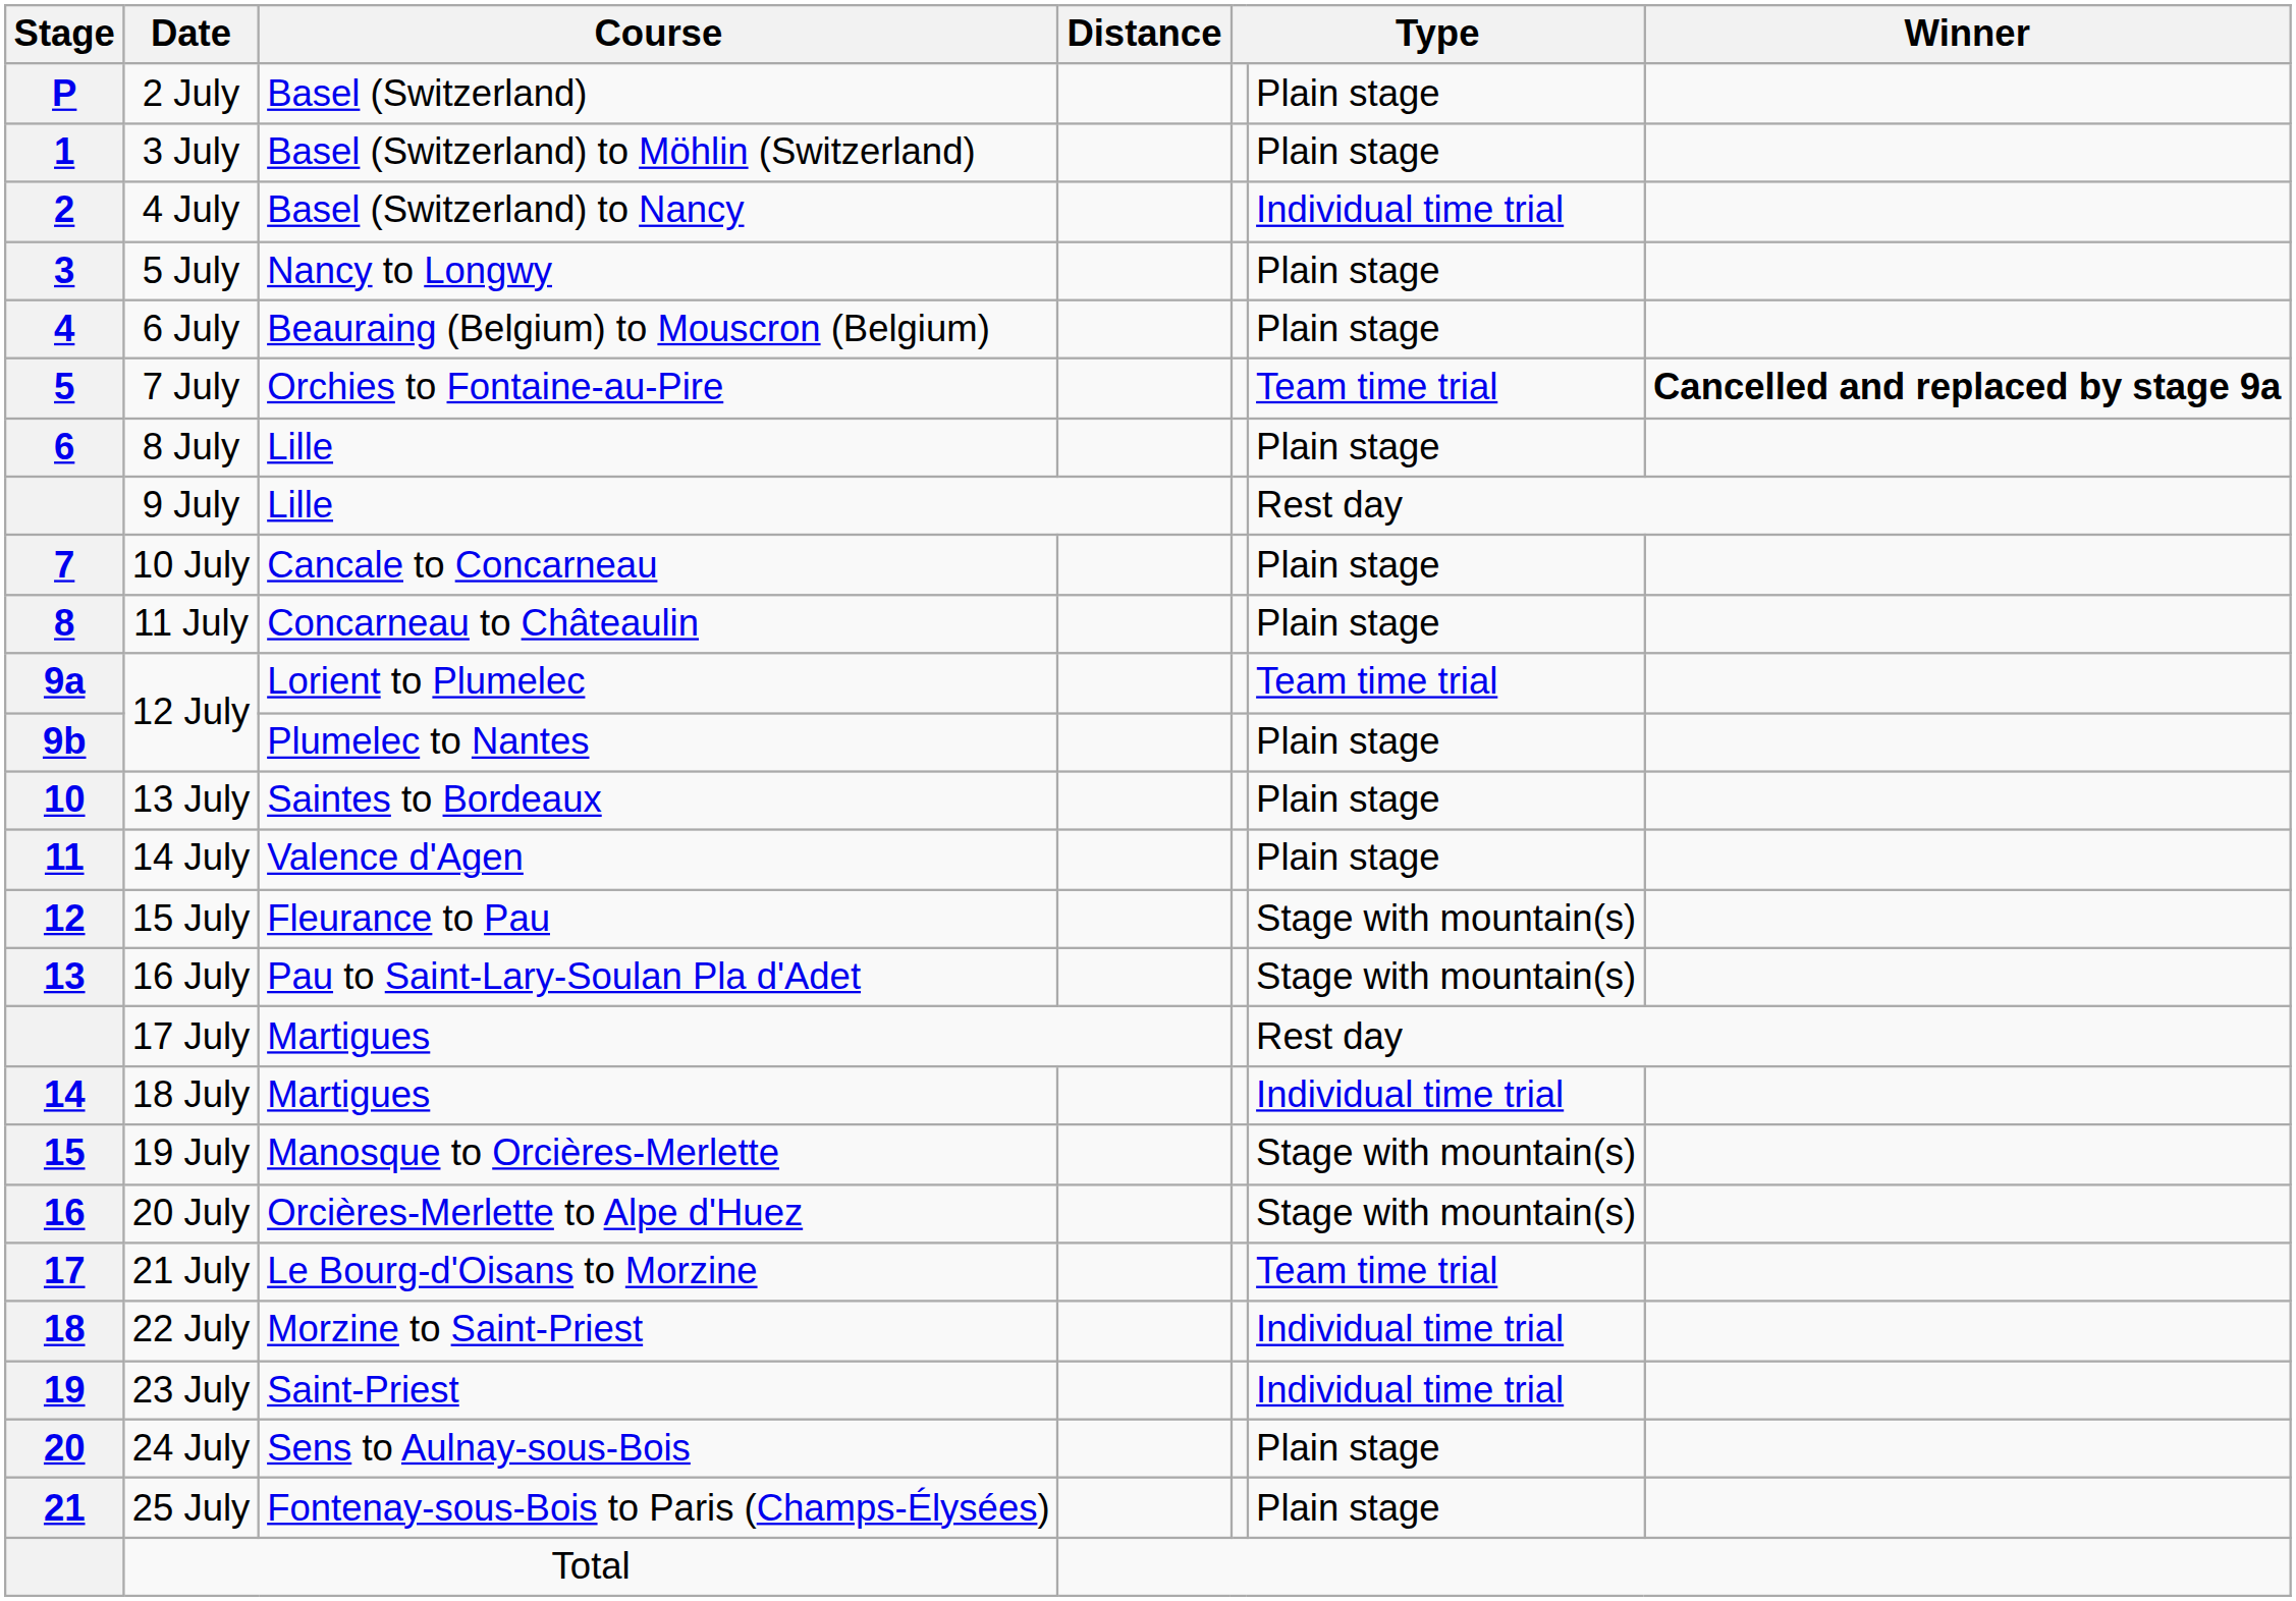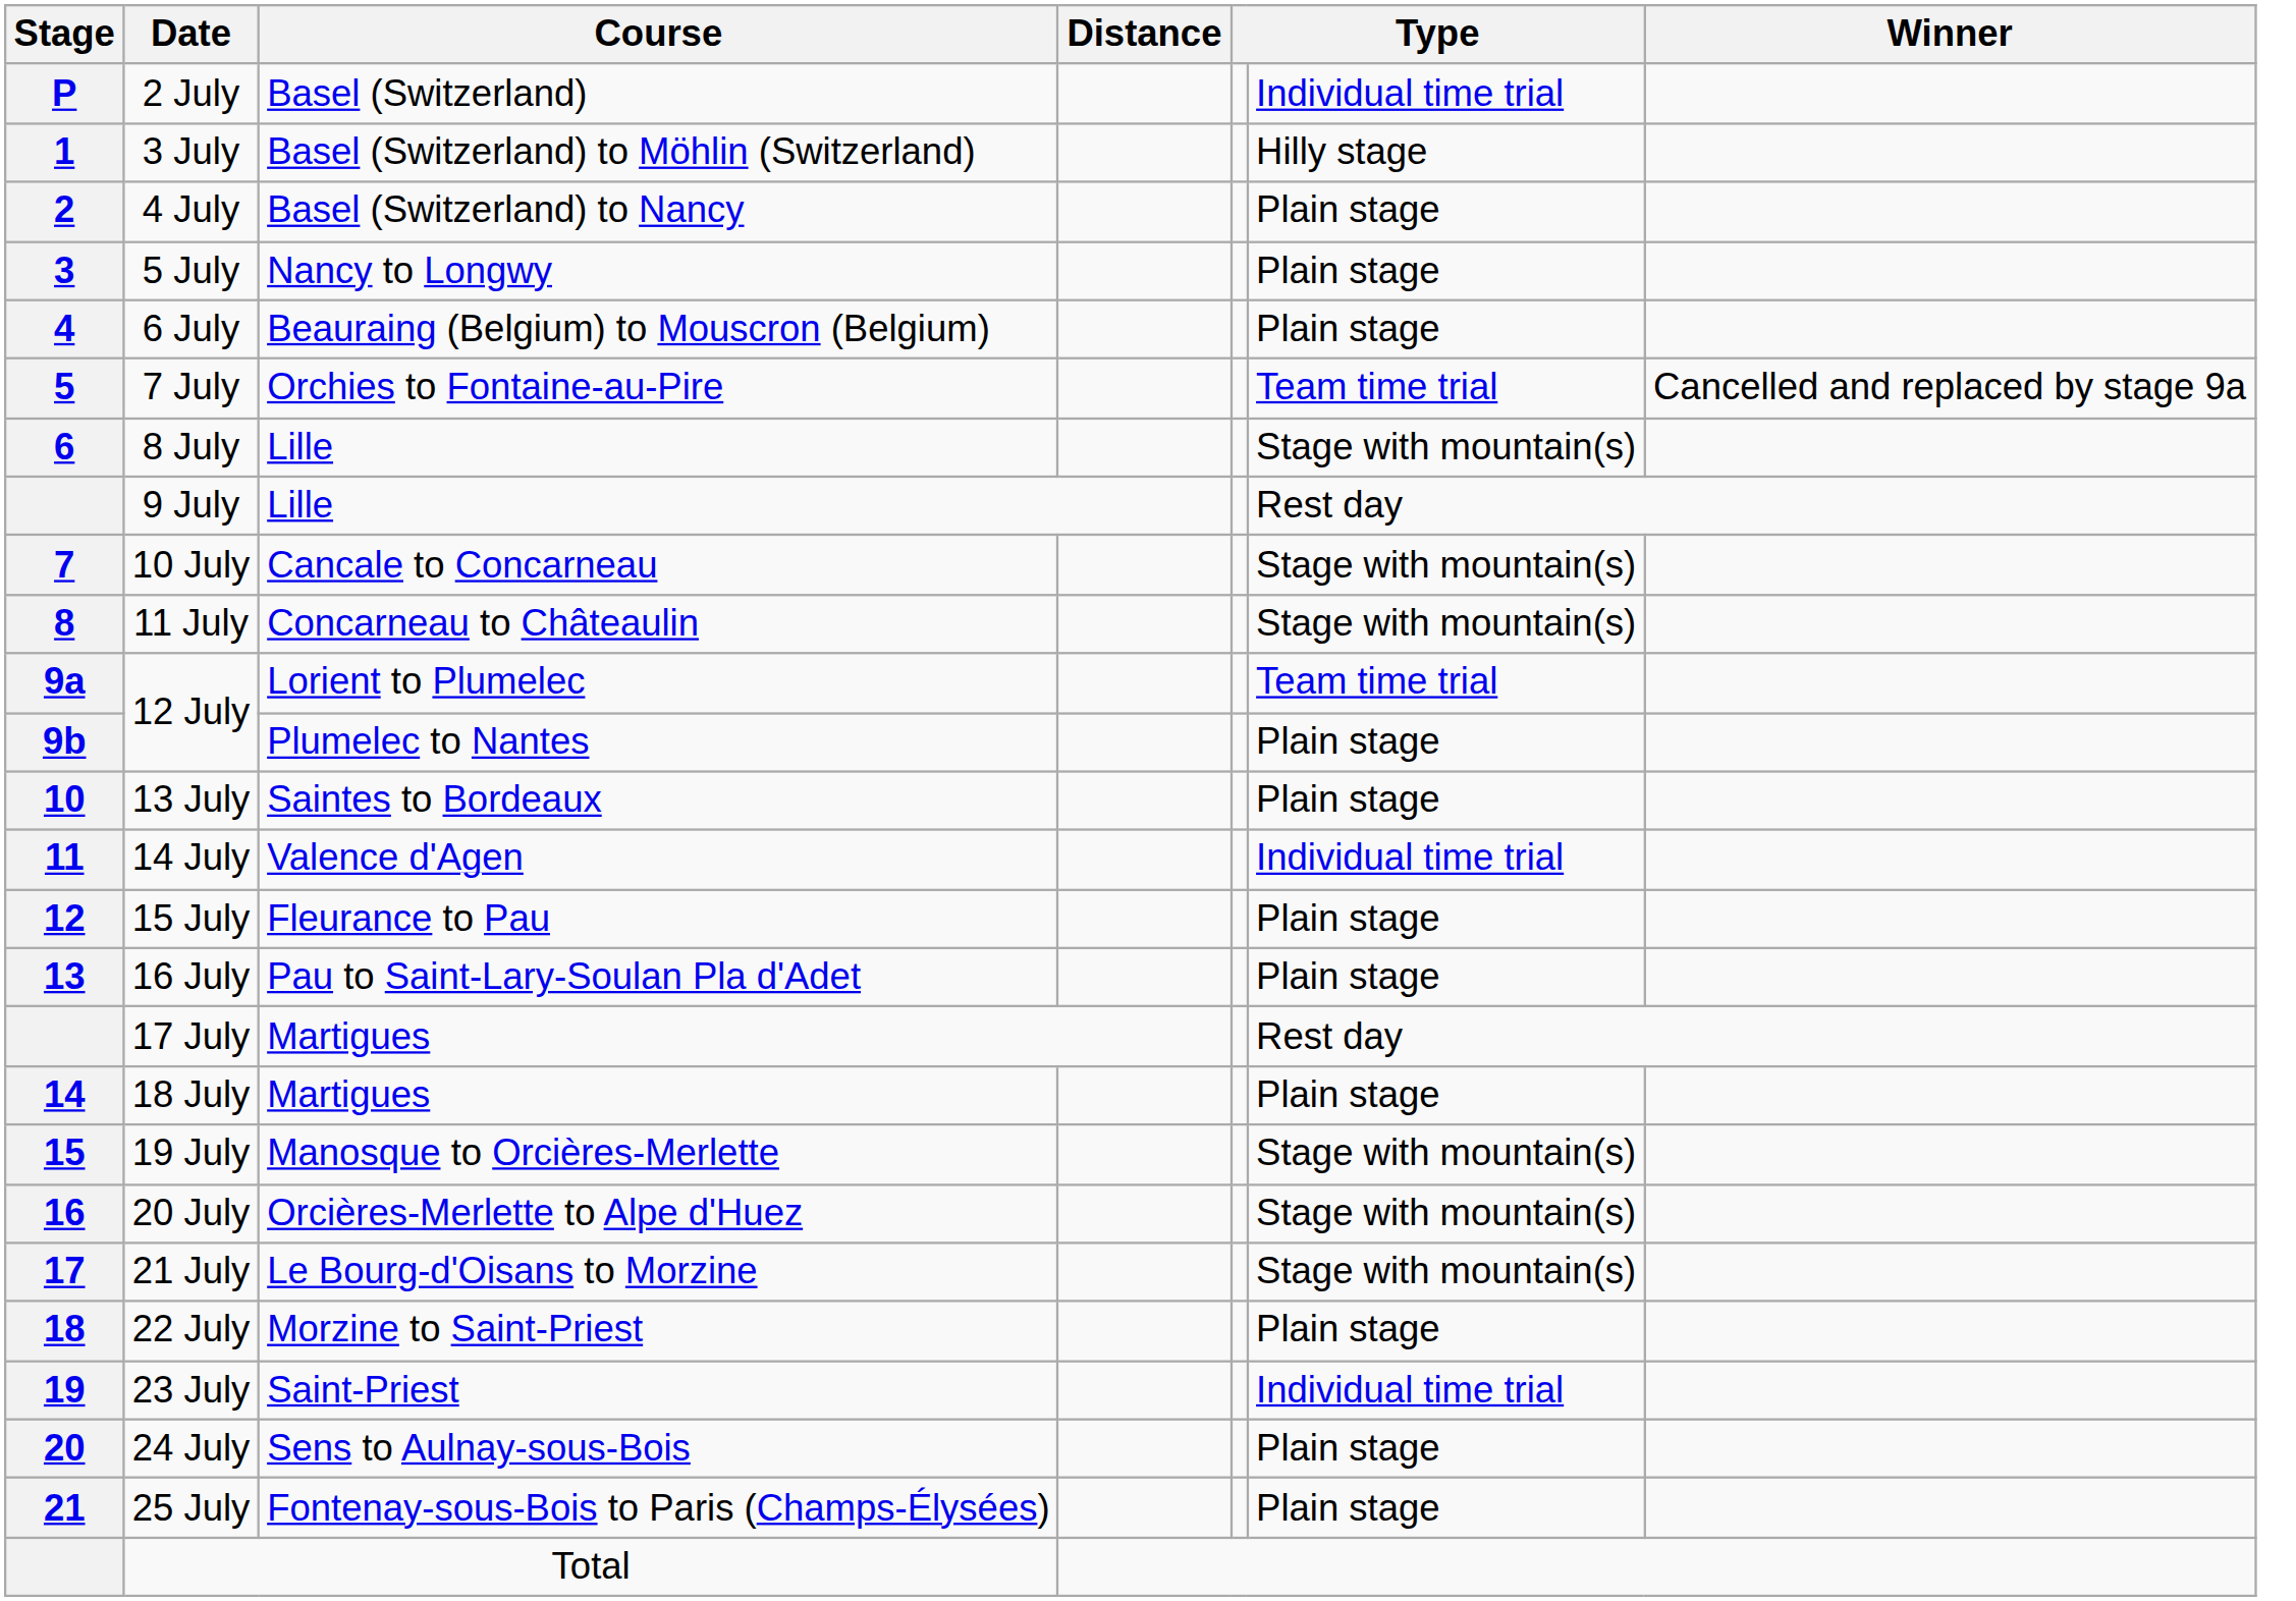2 July | column 6: Plain stage -> Individual time trial
3 July | column 6: Plain stage -> Hilly stage
4 July | column 6: Individual time trial -> Plain stage
7 July | Winner: bold -> normal
8 July | column 6: Plain stage -> Stage with mountain(s)
10 July | column 6: Plain stage -> Stage with mountain(s)
11 July | column 6: Plain stage -> Stage with mountain(s)
14 July | column 6: Plain stage -> Individual time trial
15 July | column 6: Stage with mountain(s) -> Plain stage
16 July | column 6: Stage with mountain(s) -> Plain stage
18 July | column 6: Individual time trial -> Plain stage
21 July | column 6: Team time trial -> Stage with mountain(s)
22 July | column 6: Individual time trial -> Plain stage
